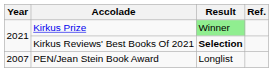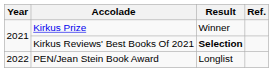Kirkus Prize | Result: lightgreen background -> no background
PEN/Jean Stein Book Award | Year: 2007 -> 2022
